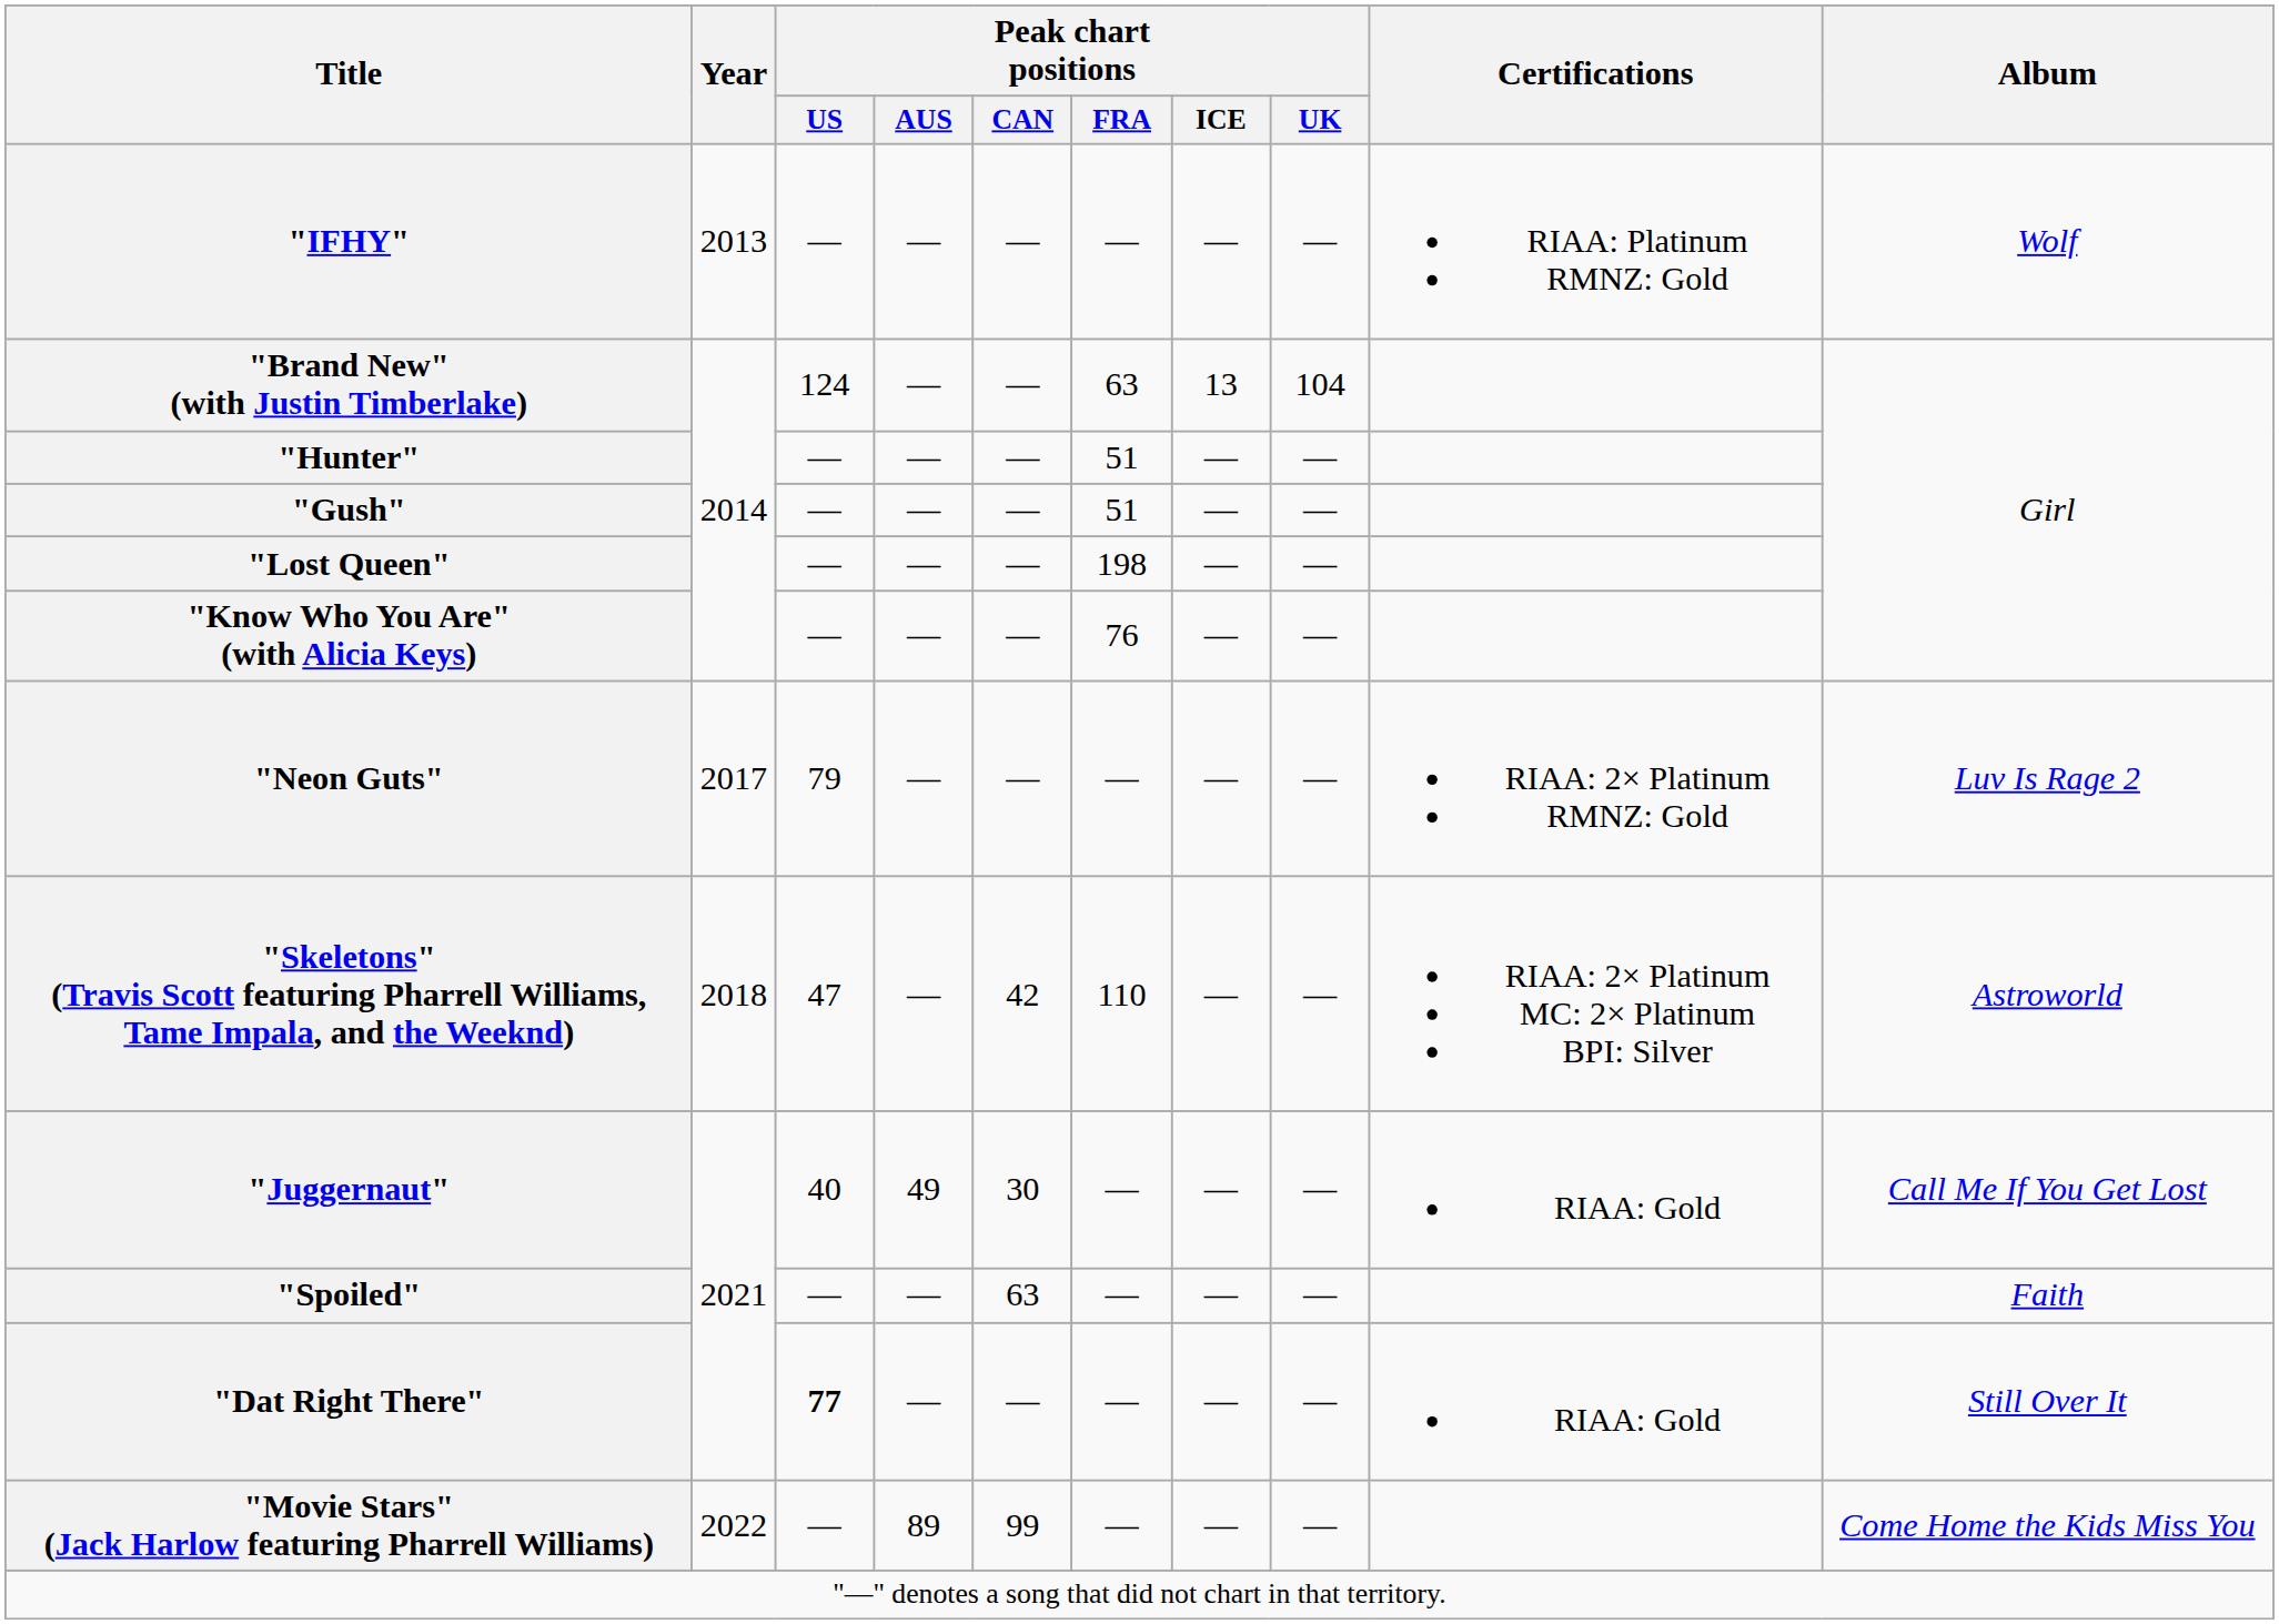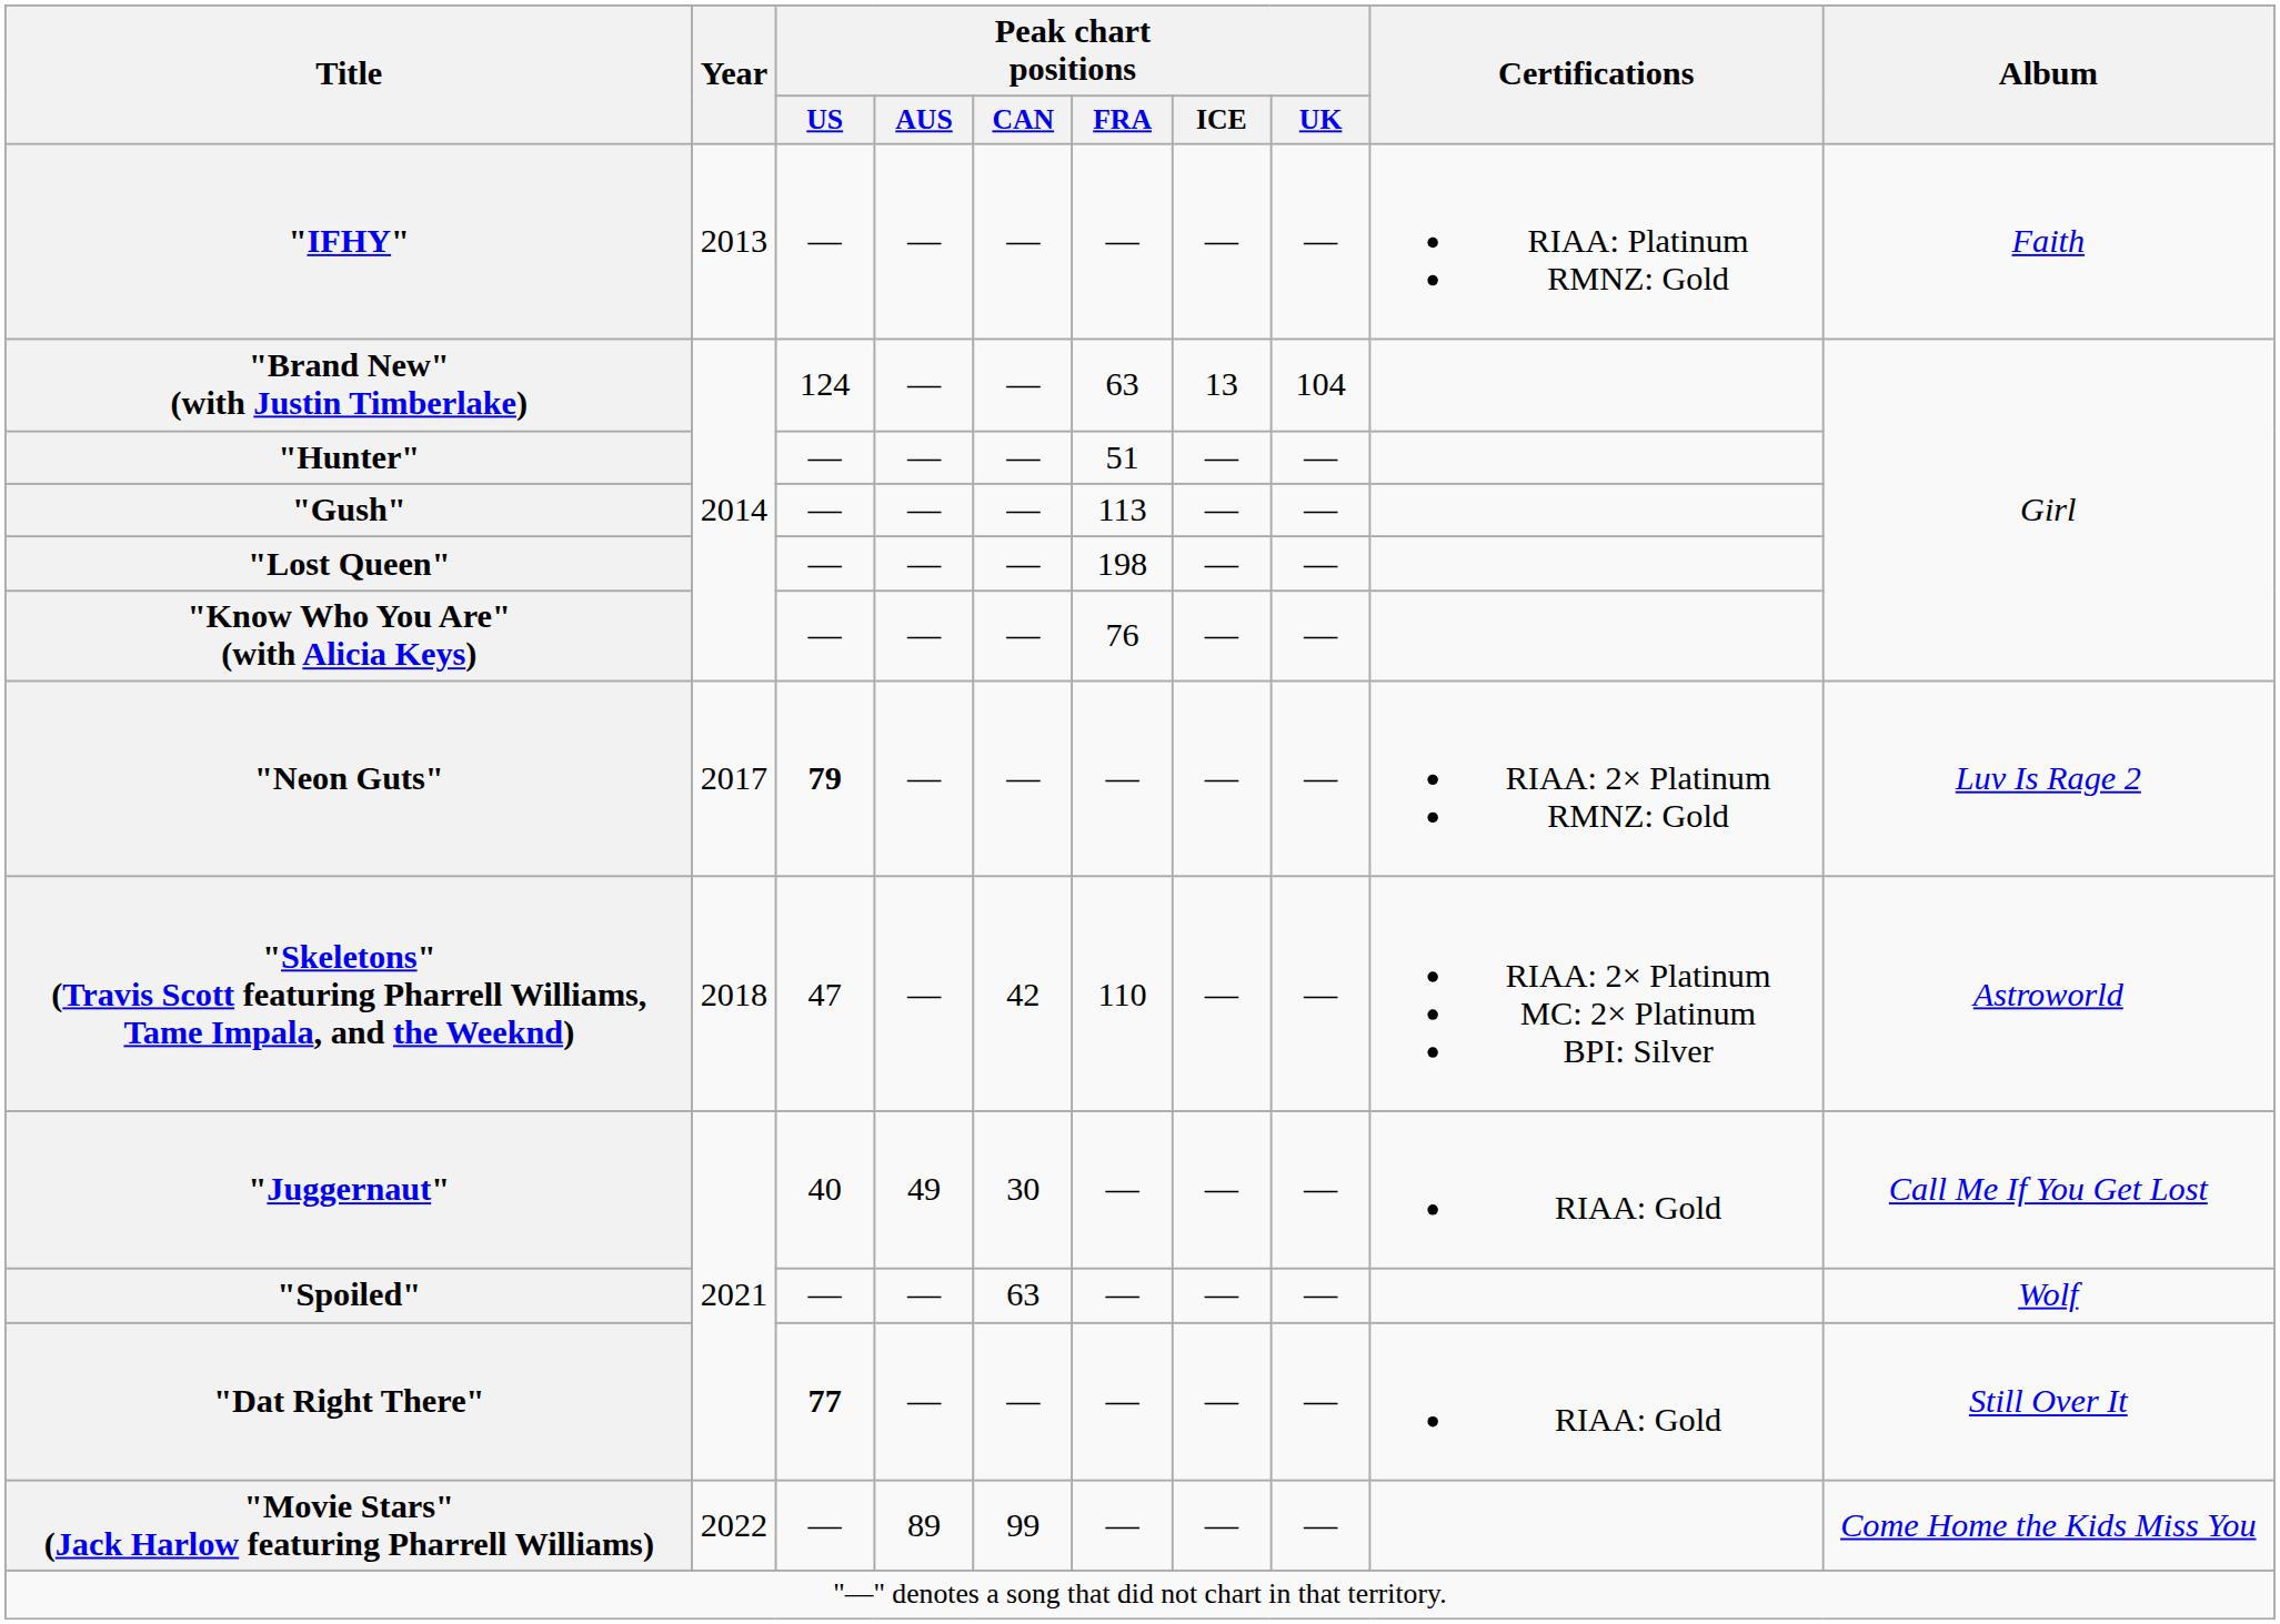"IFHY" | Album: Wolf -> Faith
"Gush" | Peak chart positions / FRA: 51 -> 113
"Neon Guts" | Peak chart positions / US: normal -> bold
"Spoiled" | Album: Faith -> Wolf
